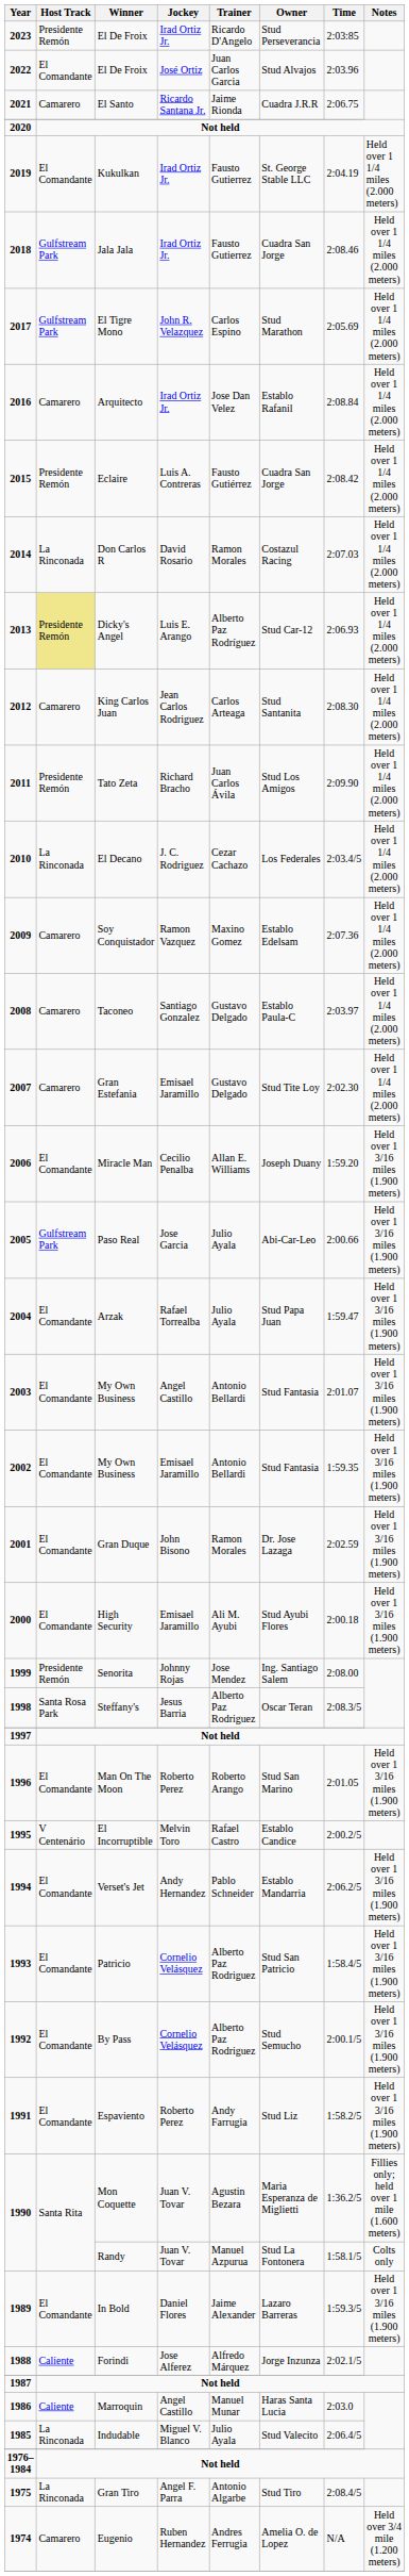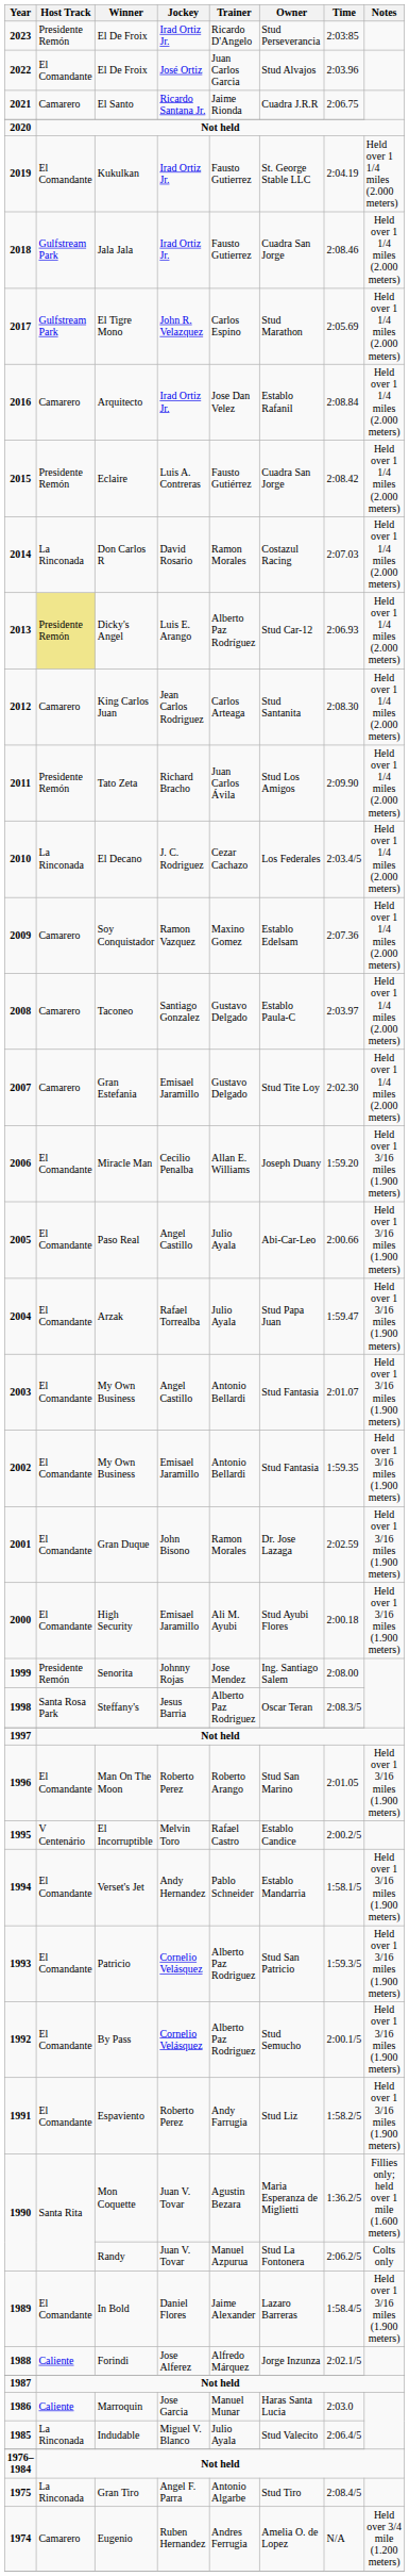2005 | Host Track: Gulfstream Park -> El Comandante
2005 | Jockey: Jose Garcia -> Angel Castillo
1994 | Time: 2:06.2/5 -> 1:58.1/5
1993 | Time: 1:58.4/5 -> 1:59.3/5
1990 / Randy | Time: 1:58.1/5 -> 2:06.2/5
1989 | Time: 1:59.3/5 -> 1:58.4/5
1986 | Jockey: Angel Castillo -> Jose Garcia
